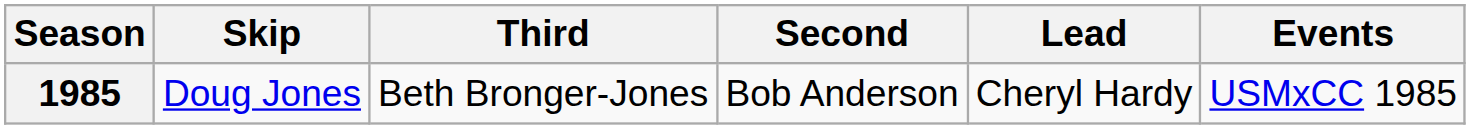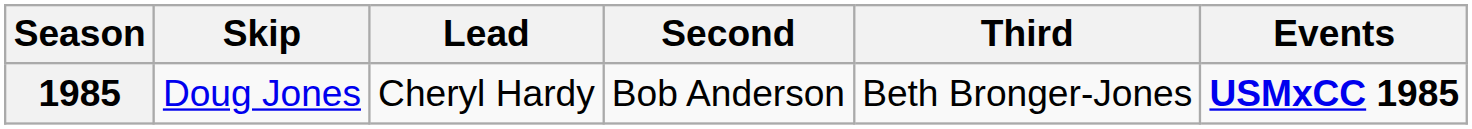columns swapped: Third <-> Lead
1985 | Events: normal -> bold
